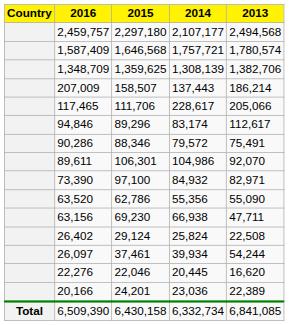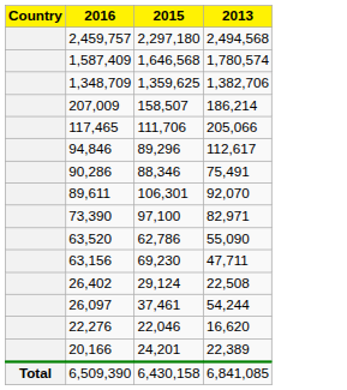- column: 2014 | 2,107,177 | 1,757,721 | 1,308,139 | 137,443 | 228,617 | 83,174 | 79,572 | 104,986 | 84,932 | 55,356 | 66,938 | 25,824 | 39,934 | 20,445 | 23,036 | 6,332,734
